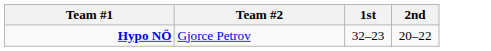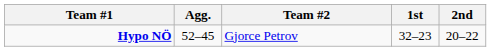+ column: Agg. | 52–45
